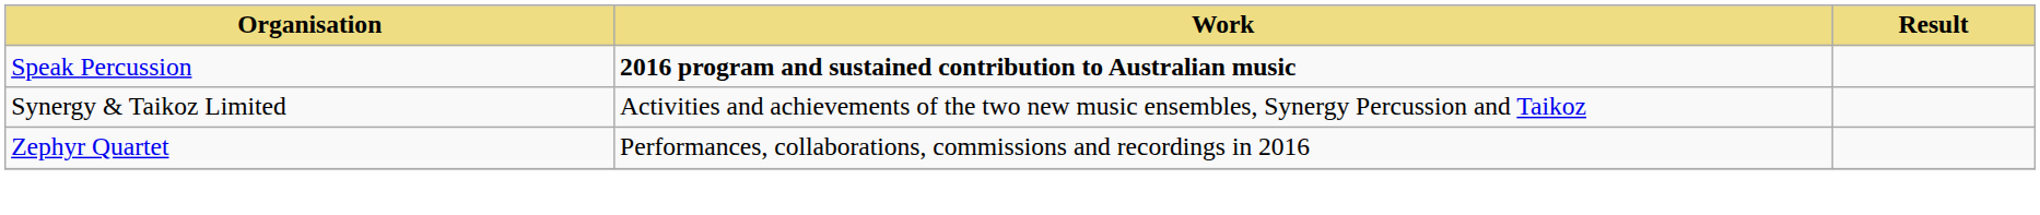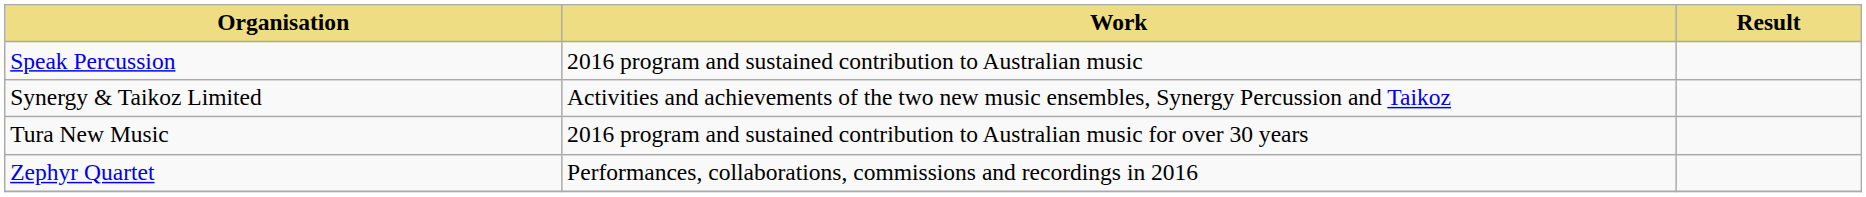Speak Percussion | Work: bold -> normal
+ row: Tura New Music | 2016 program and sustained contribution to Australian music for over 30 years
